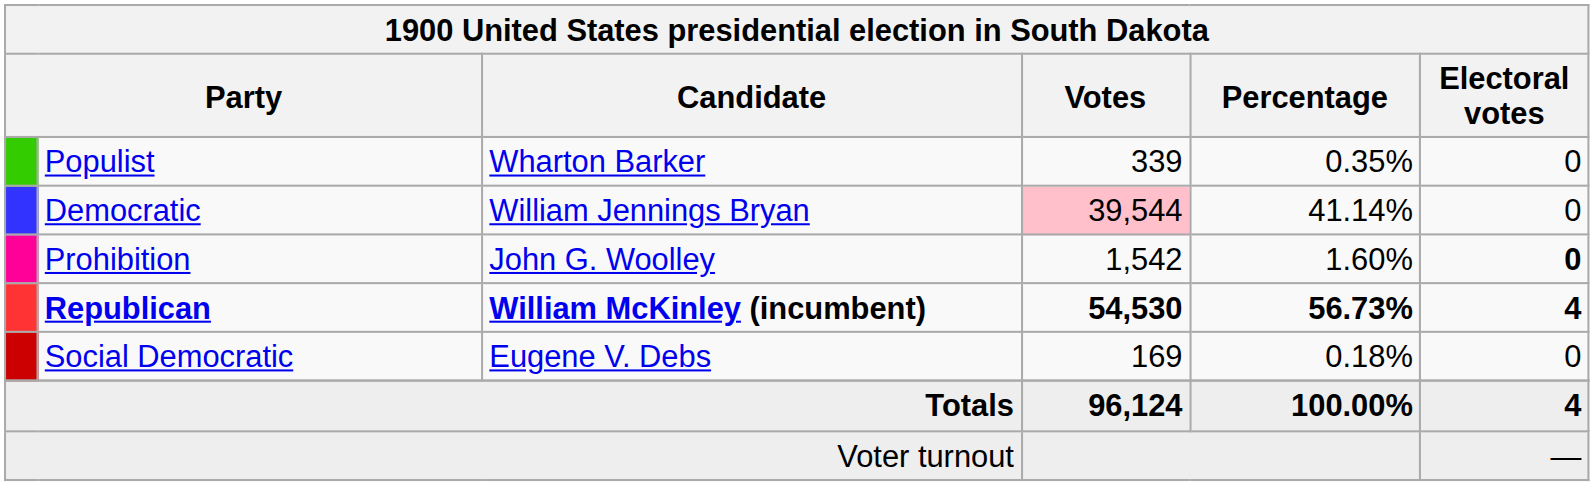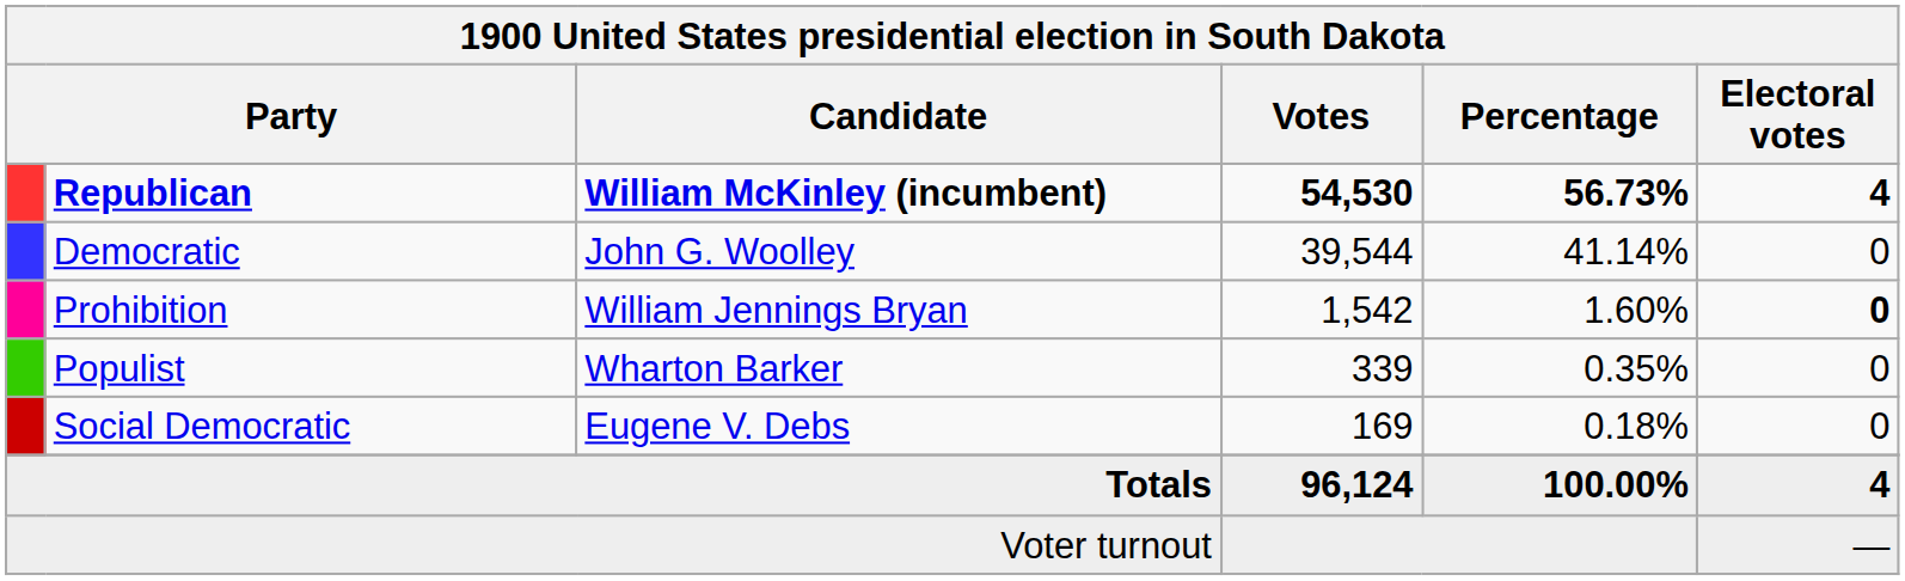rows swapped: Republican <-> Populist
Democratic | Candidate: William Jennings Bryan -> John G. Woolley
Democratic | Votes: pink background -> no background
Prohibition | Candidate: John G. Woolley -> William Jennings Bryan
